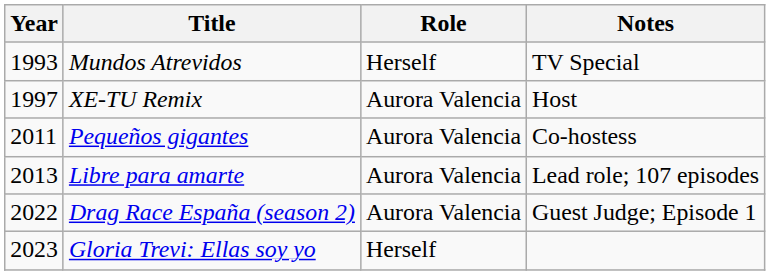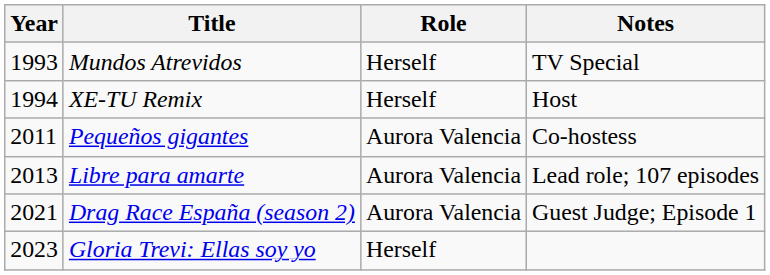XE-TU Remix | Year: 1997 -> 1994
XE-TU Remix | Role: Aurora Valencia -> Herself
Drag Race España (season 2) | Year: 2022 -> 2021
